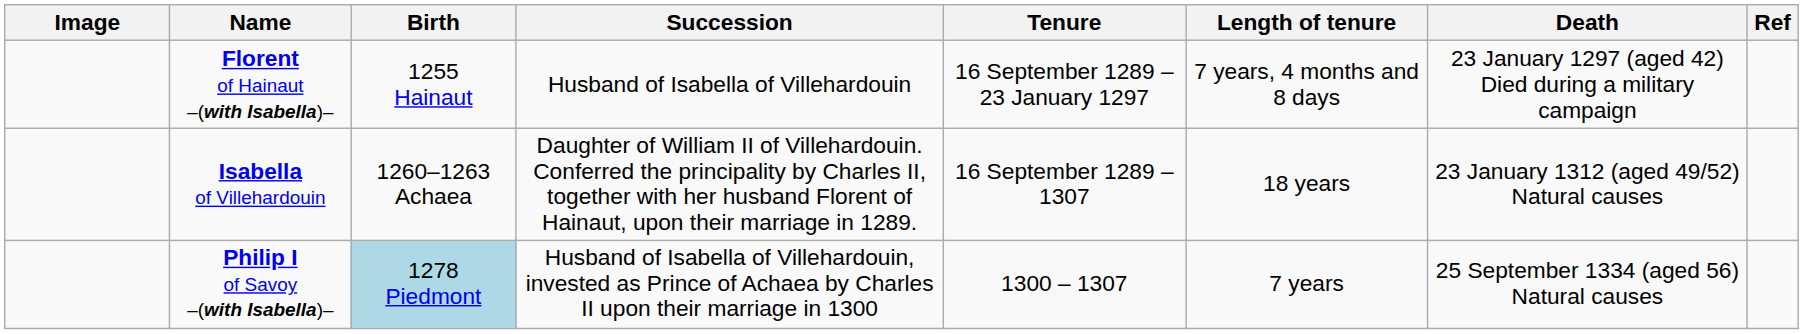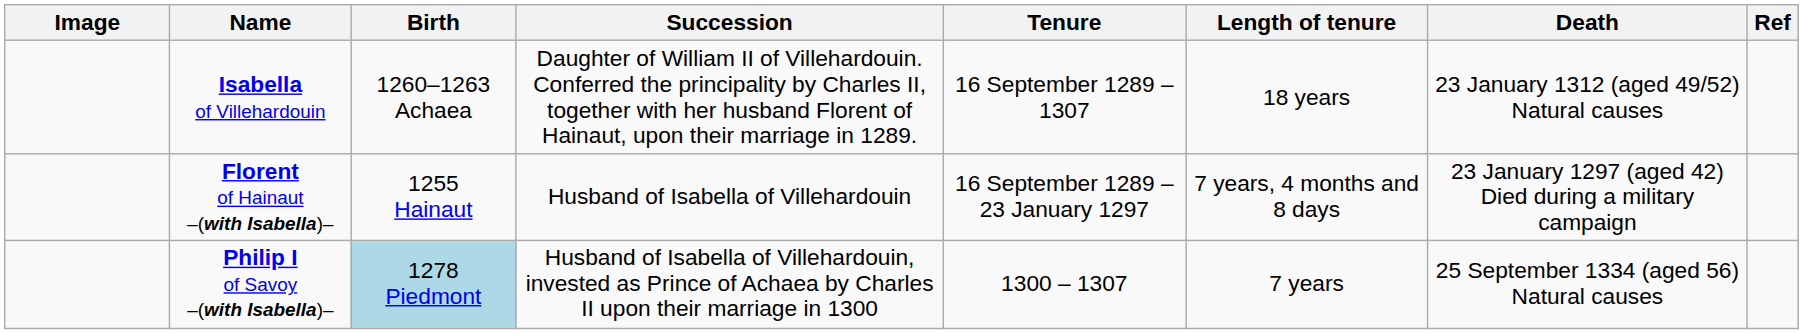rows swapped: Isabella of Villehardouin <-> Florent of Hainaut –(with Isabella)–
